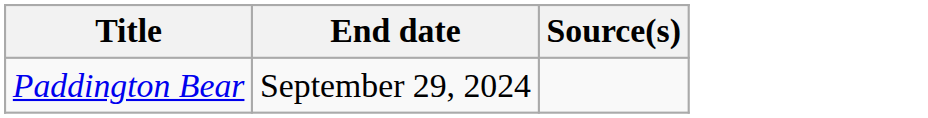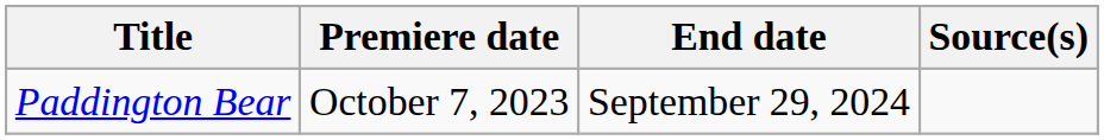+ column: Premiere date | October 7, 2023
